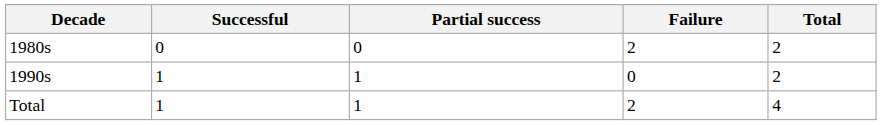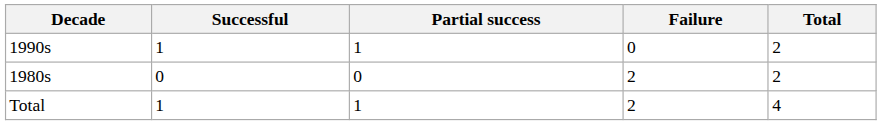rows swapped: 1980s <-> 1990s
